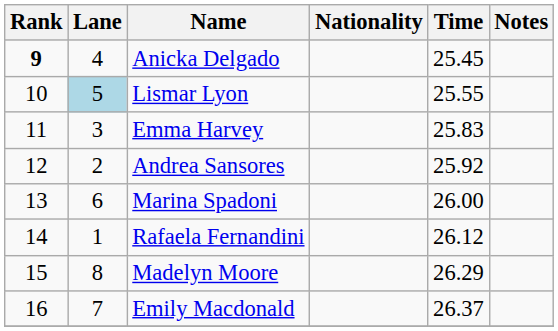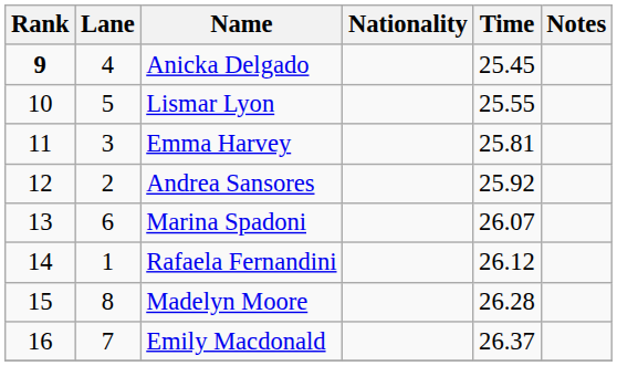Lismar Lyon | Lane: lightblue background -> no background
Emma Harvey | Time: 25.83 -> 25.81
Marina Spadoni | Time: 26.00 -> 26.07
Madelyn Moore | Time: 26.29 -> 26.28
